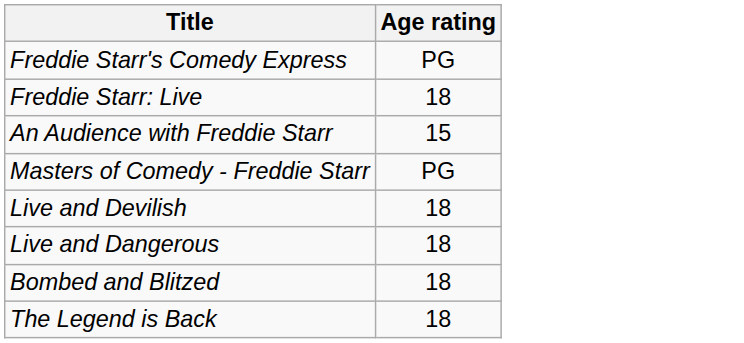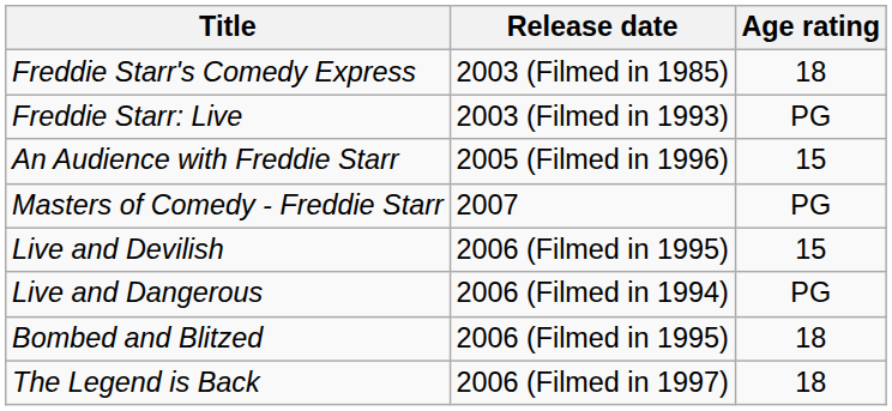+ column: Release date | 2003 (Filmed in 1985) | 2003 (Filmed in 1993) | 2005 (Filmed in 1996) | 2007 | 2006 (Filmed in 1995) | 2006 (Filmed in 1994) | 2006 (Filmed in 1995) | 2006 (Filmed in 1997)
Freddie Starr's Comedy Express | Age rating: PG -> 18
Freddie Starr: Live | Age rating: 18 -> PG
Live and Devilish | Age rating: 18 -> 15
Live and Dangerous | Age rating: 18 -> PG
